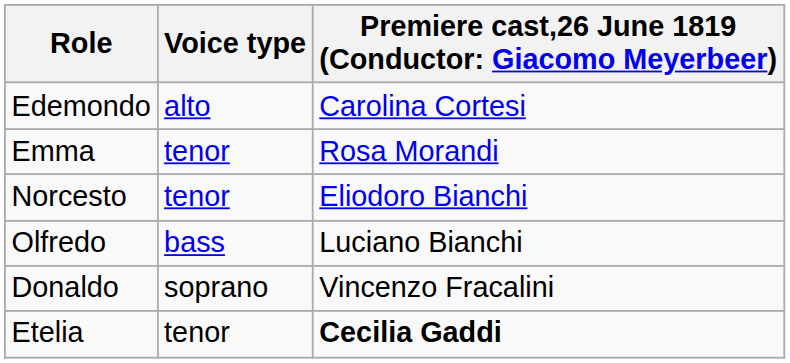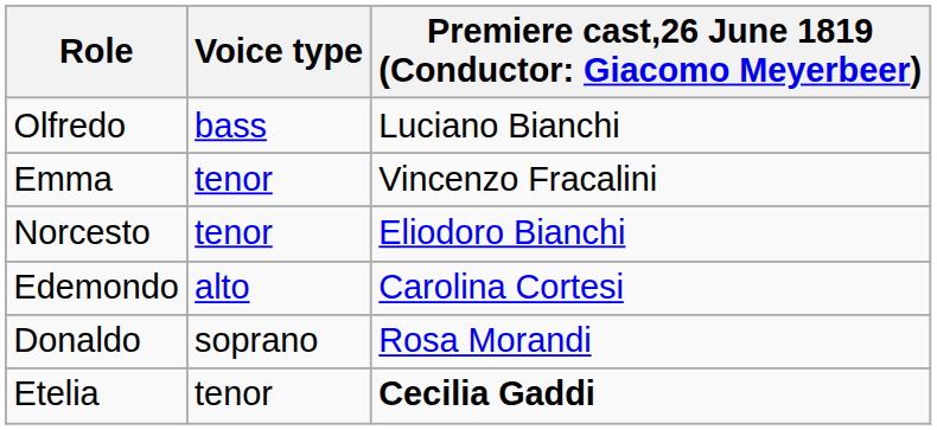rows swapped: Edemondo <-> Olfredo
Emma | column 3: Rosa Morandi -> Vincenzo Fracalini
Donaldo | column 3: Vincenzo Fracalini -> Rosa Morandi
